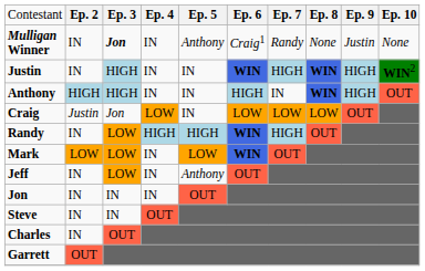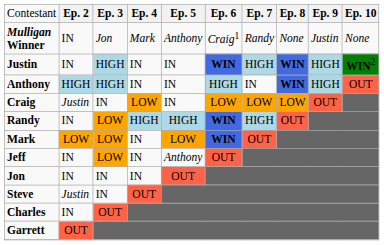Mulligan Winner | column 3: bold -> normal
Mulligan Winner | column 4: IN -> Mark
Craig | column 3: Jon -> IN
Steve | column 2: IN -> Justin
